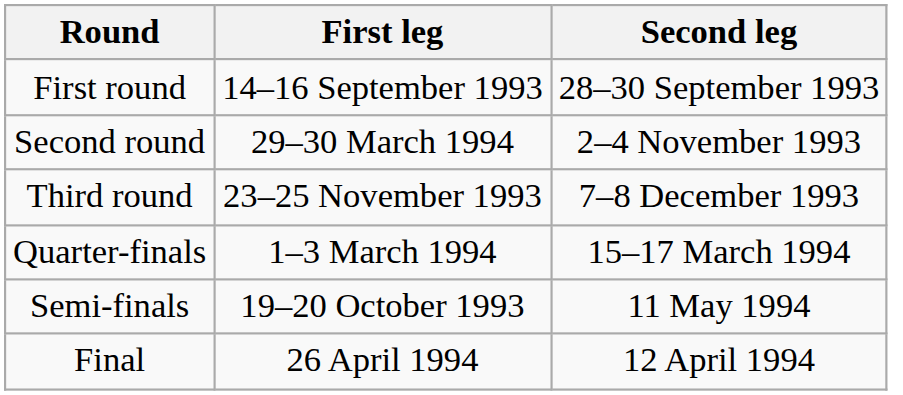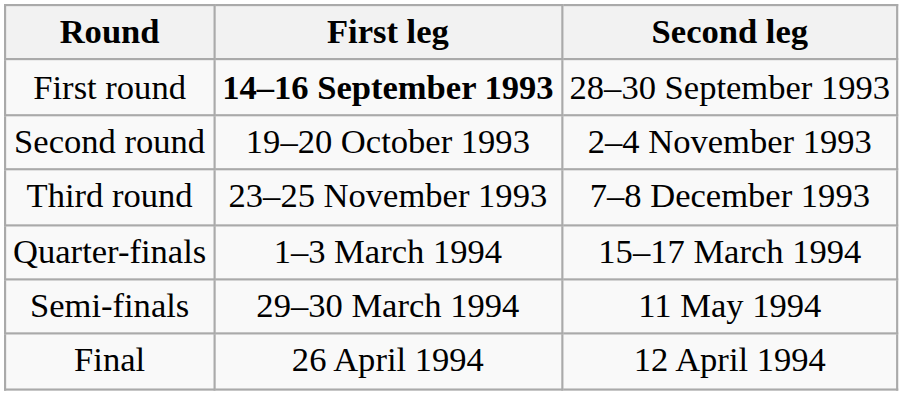First round | First leg: normal -> bold
Second round | First leg: 29–30 March 1994 -> 19–20 October 1993
Semi-finals | First leg: 19–20 October 1993 -> 29–30 March 1994
